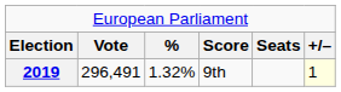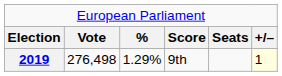2019 | column 2: 296,491 -> 276,498
2019 | column 3: 1.32% -> 1.29%
